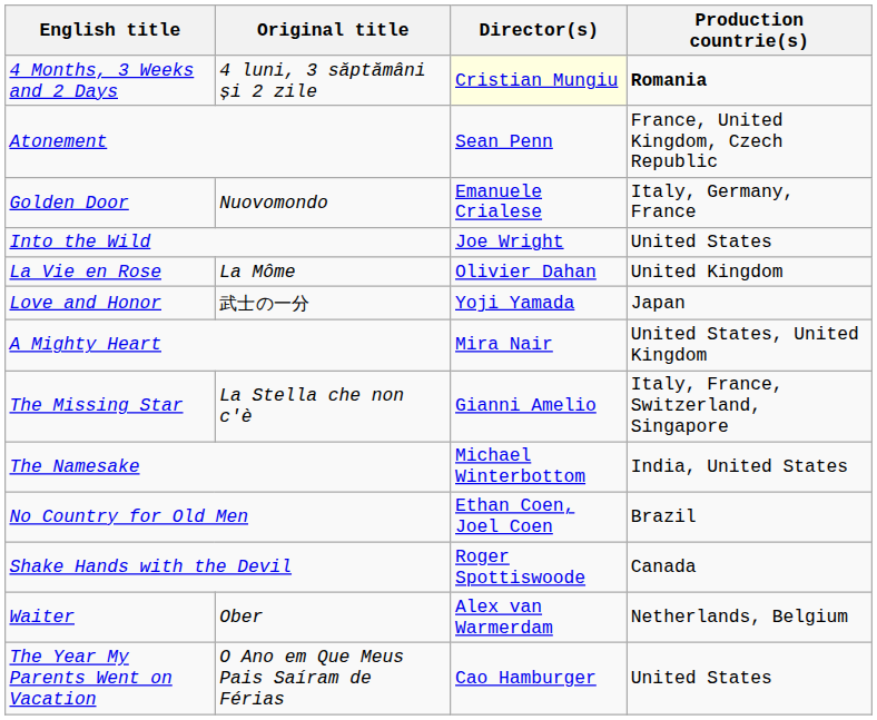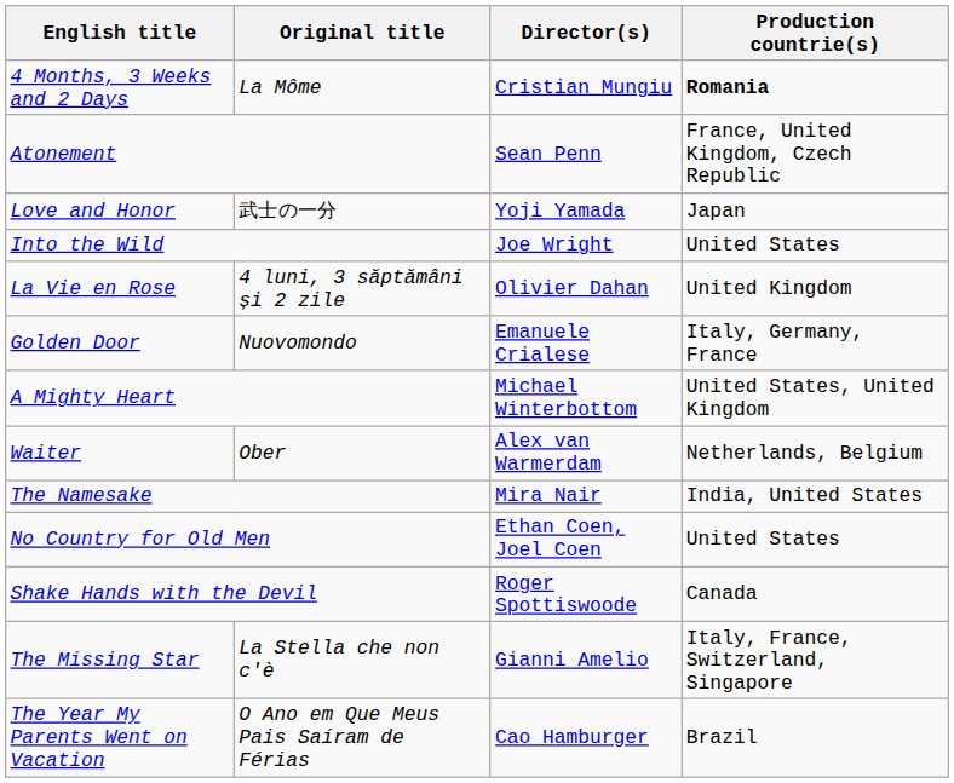4 Months, 3 Weeks and 2 Days | Original title: 4 luni, 3 săptămâni și 2 zile -> La Môme
4 Months, 3 Weeks and 2 Days | Director(s): lightyellow background -> no background
rows swapped: Golden Door <-> Love and Honor
La Vie en Rose | Original title: La Môme -> 4 luni, 3 săptămâni și 2 zile
A Mighty Heart | Director(s): Mira Nair -> Michael Winterbottom
rows swapped: The Missing Star <-> Waiter
The Namesake | Director(s): Michael Winterbottom -> Mira Nair
No Country for Old Men | Production countrie(s): Brazil -> United States
The Year My Parents Went on Vacation | Production countrie(s): United States -> Brazil
